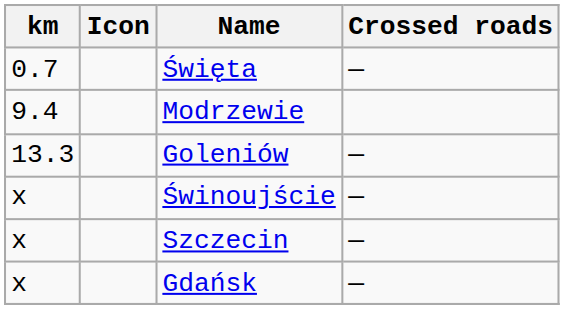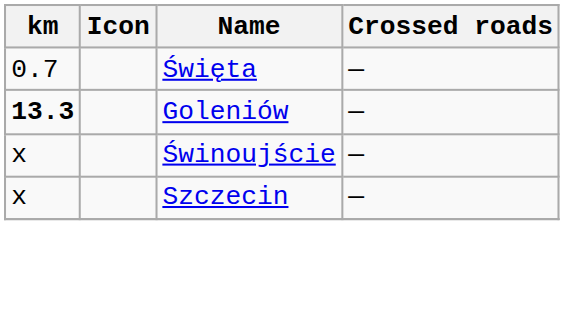- row: 9.4 | Modrzewie
Goleniów | km: normal -> bold
- row: x | Gdańsk | —
